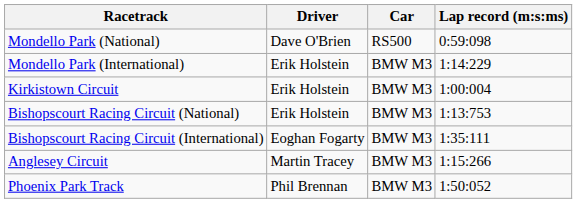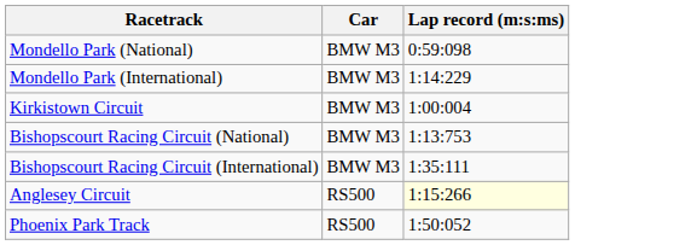- column: Driver | Dave O'Brien | Erik Holstein | Erik Holstein | Erik Holstein | Eoghan Fogarty | Martin Tracey | Phil Brennan
Mondello Park (National) | Car: RS500 -> BMW M3
Anglesey Circuit | Car: BMW M3 -> RS500
Anglesey Circuit | Lap record (m:s:ms): no background -> lightyellow background
Phoenix Park Track | Car: BMW M3 -> RS500
